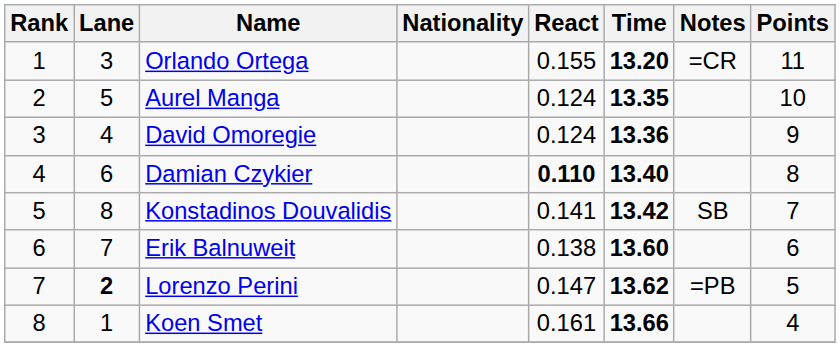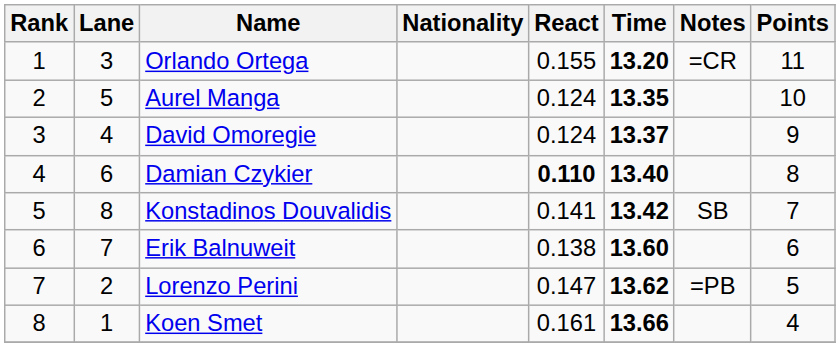David Omoregie | Time: 13.36 -> 13.37
Lorenzo Perini | Lane: bold -> normal
